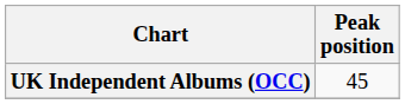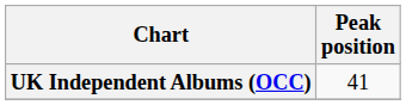UK Independent Albums (OCC) | Peak position: 45 -> 41
